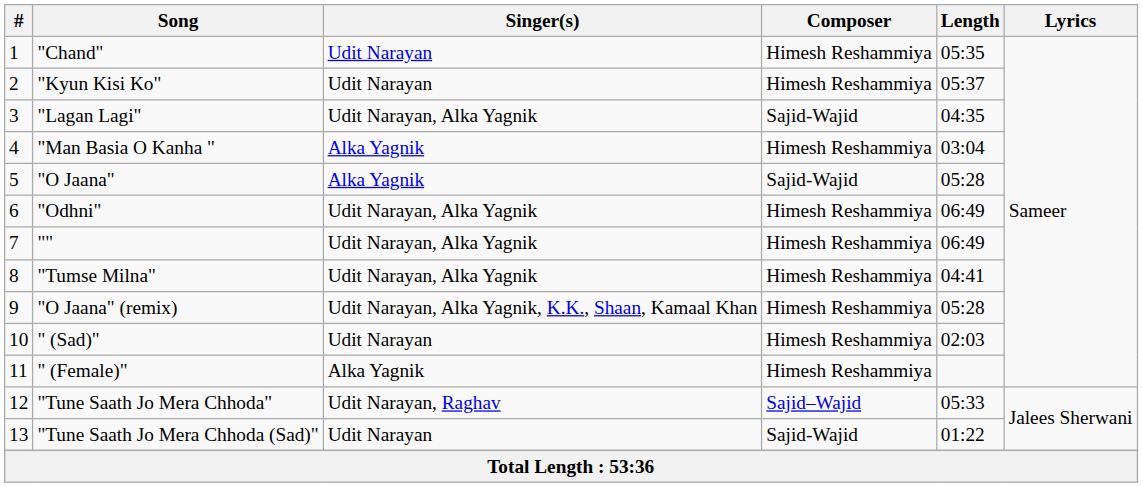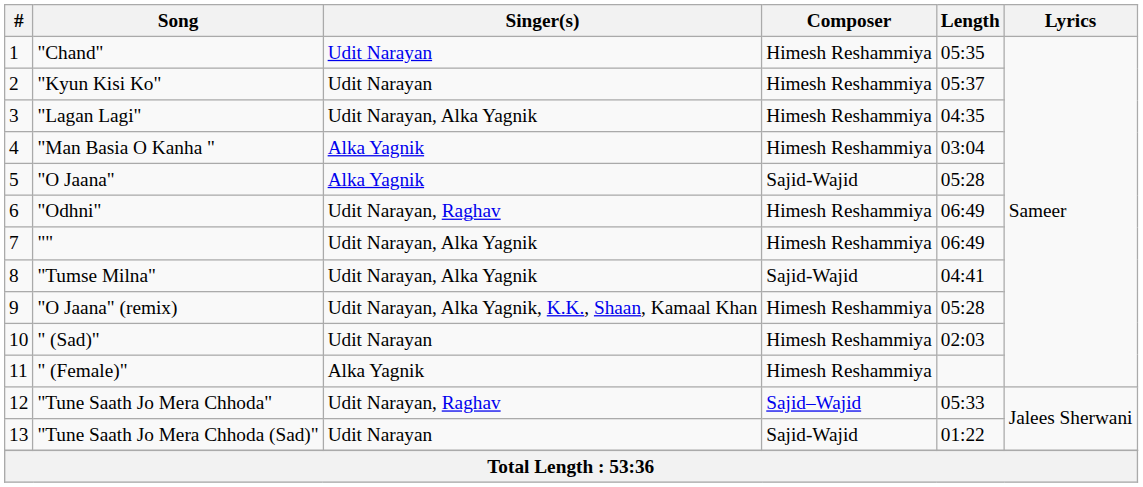"Lagan Lagi" | Composer: Sajid-Wajid -> Himesh Reshammiya
"Odhni" | Singer(s): Udit Narayan, Alka Yagnik -> Udit Narayan, Raghav
"Tumse Milna" | Composer: Himesh Reshammiya -> Sajid-Wajid
